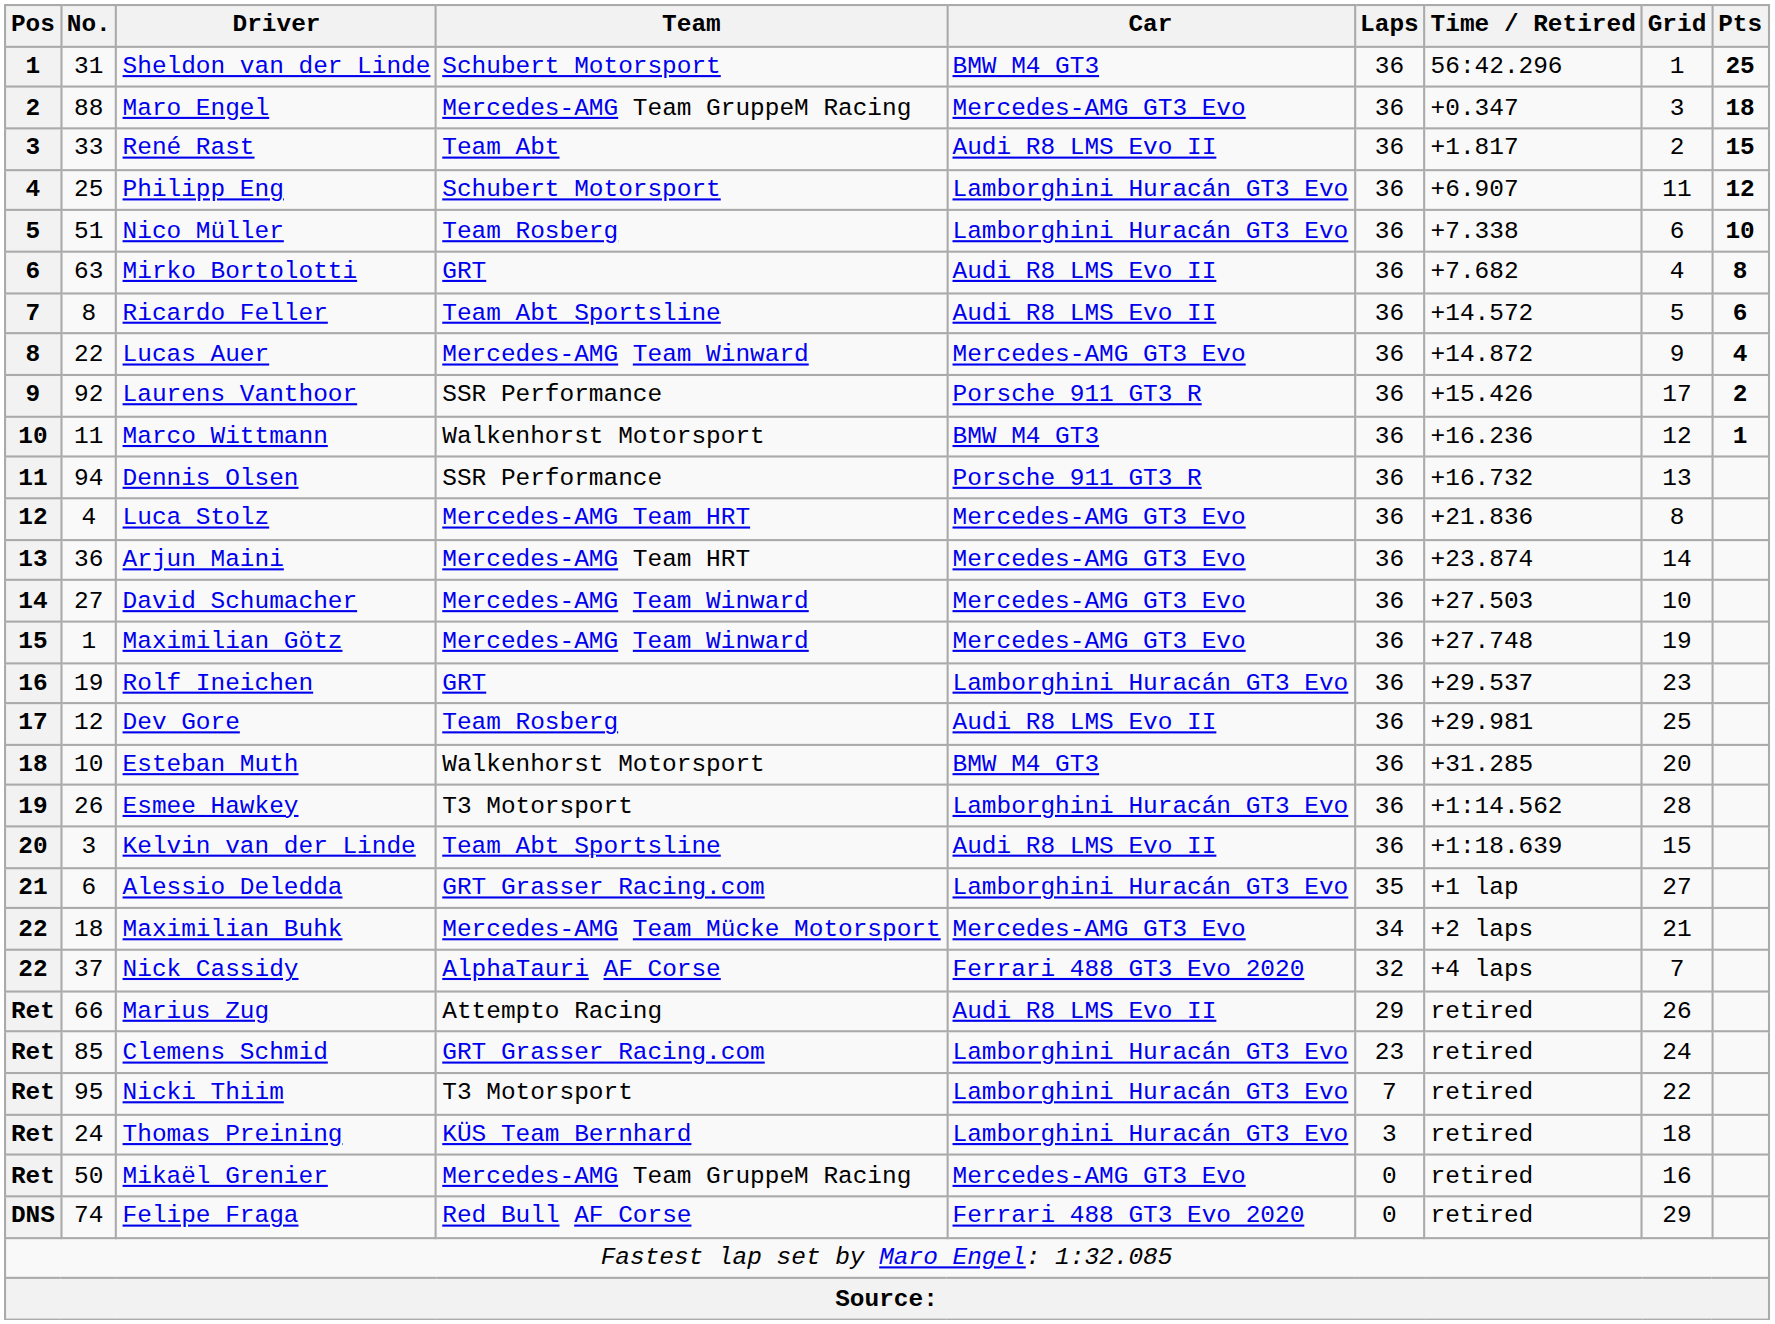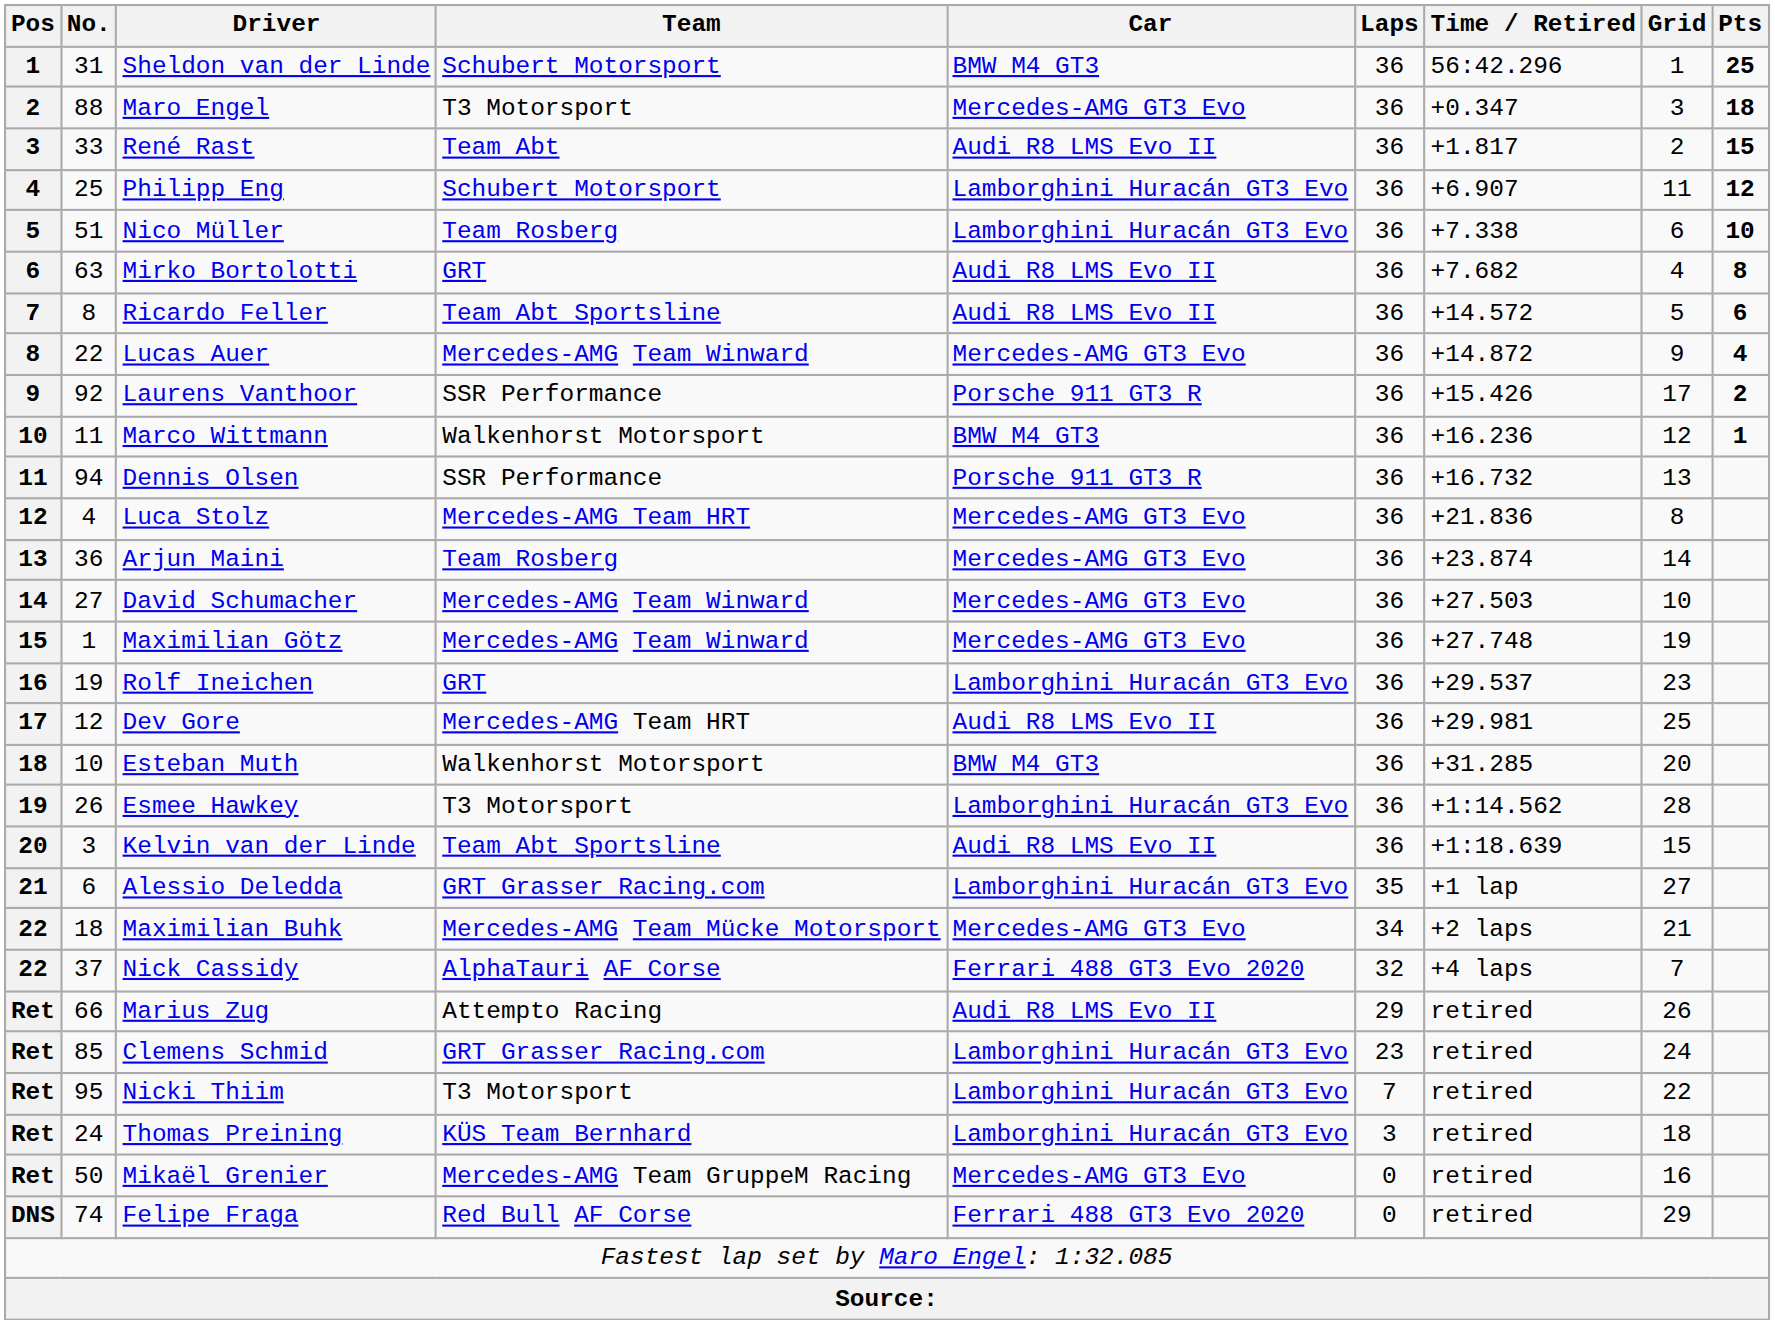Maro Engel | Team: Mercedes-AMG Team GruppeM Racing -> T3 Motorsport
Arjun Maini | Team: Mercedes-AMG Team HRT -> Team Rosberg
Dev Gore | Team: Team Rosberg -> Mercedes-AMG Team HRT
